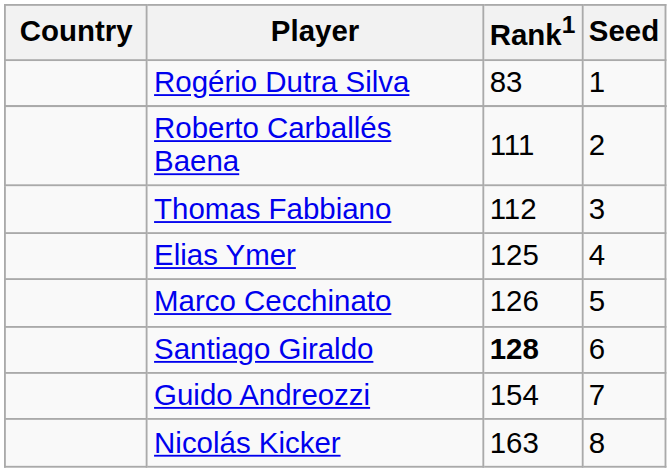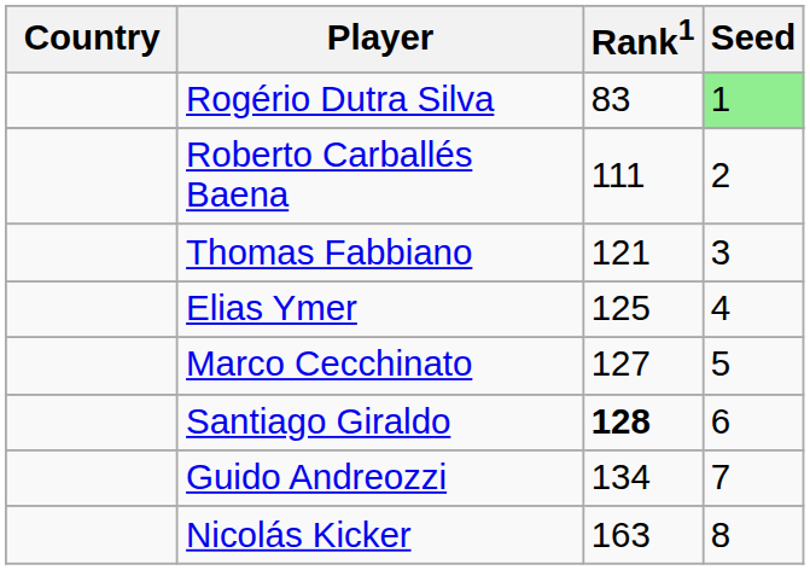Rogério Dutra Silva | Seed: no background -> lightgreen background
Thomas Fabbiano | Rank1: 112 -> 121
Marco Cecchinato | Rank1: 126 -> 127
Guido Andreozzi | Rank1: 154 -> 134
